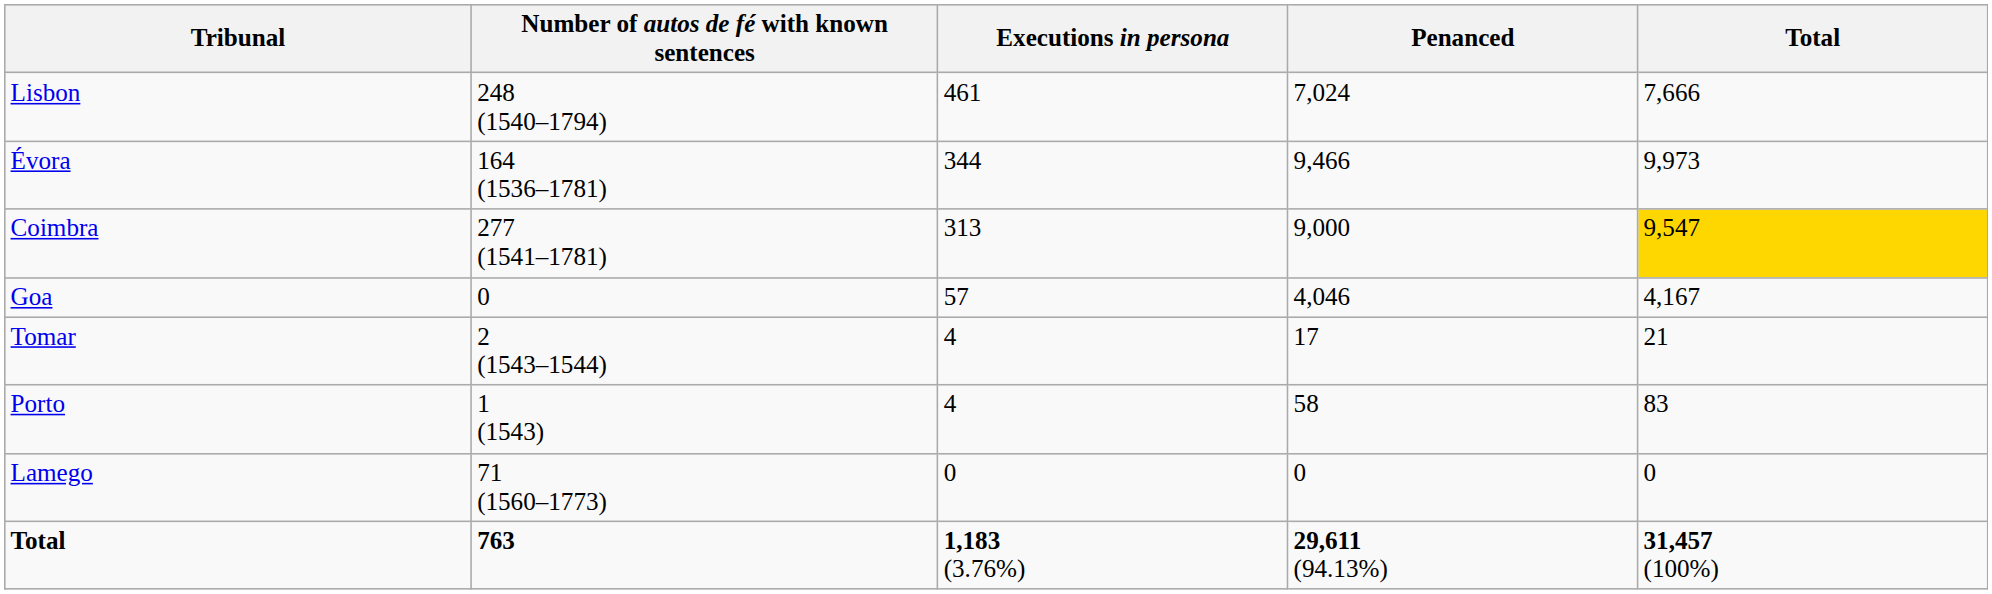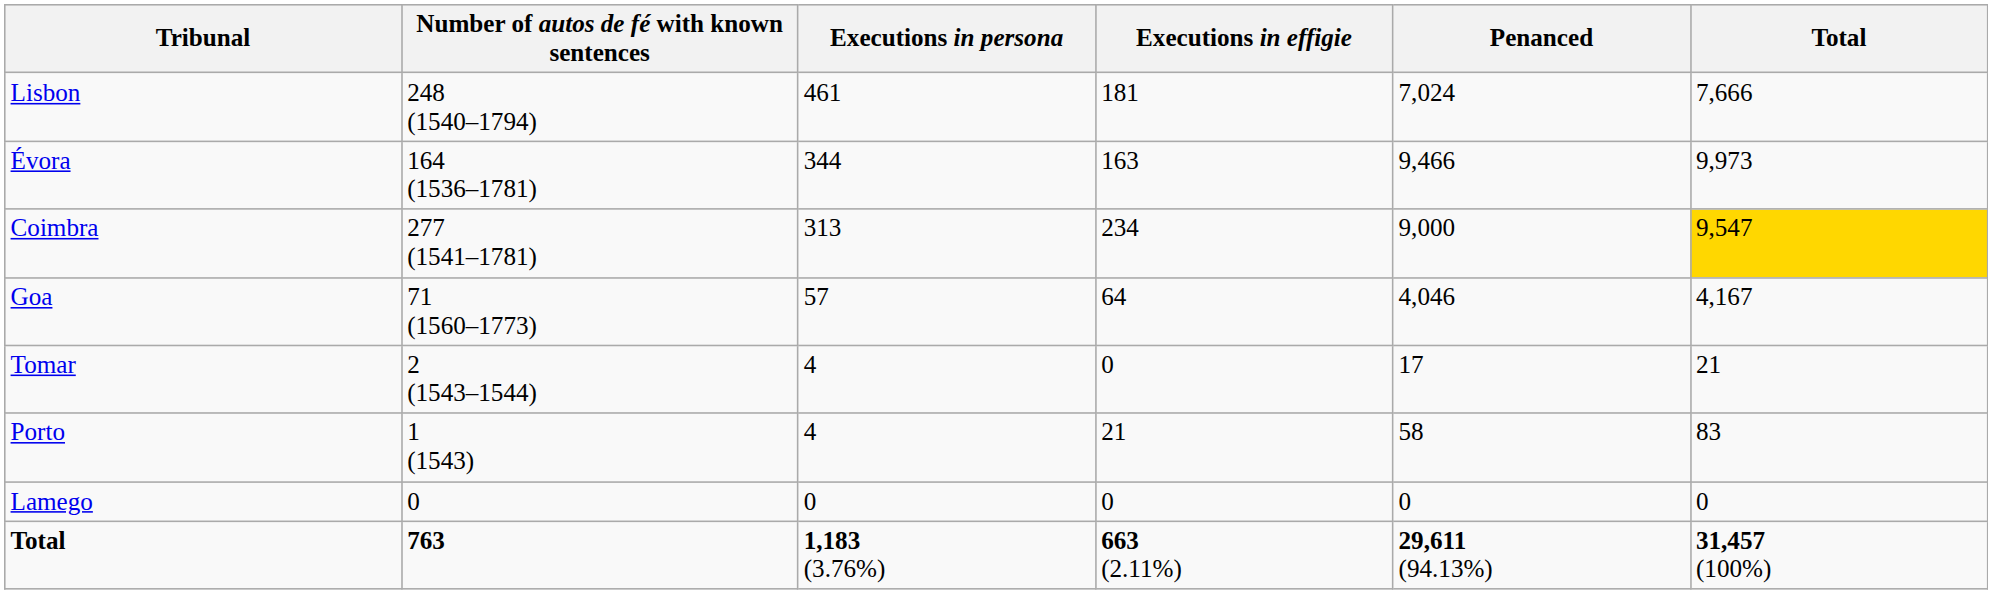+ column: Executions in effigie | 181 | 163 | 234 | 64 | 0 | 21 | 0 | 663 (2.11%)
Goa | Number of autos de fé with known sentences: 0 -> 71 (1560–1773)
Lamego | Number of autos de fé with known sentences: 71 (1560–1773) -> 0
